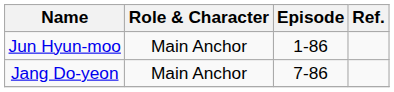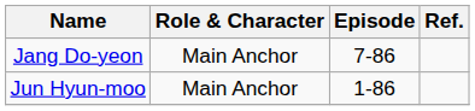rows swapped: Jun Hyun-moo <-> Jang Do-yeon
